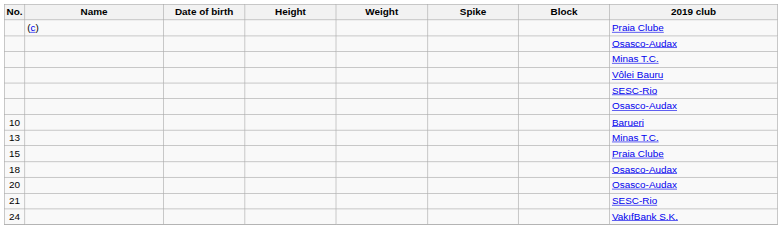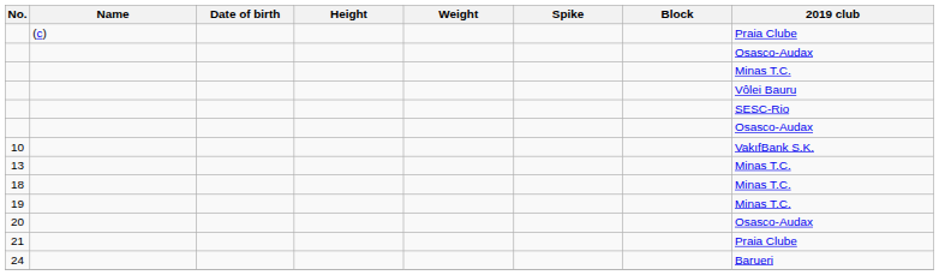10 | 2019 club: Barueri -> VakıfBank S.K.
- row: 15 | Praia Clube
18 | 2019 club: Osasco-Audax -> Minas T.C.
+ row: 19 | Minas T.C.
21 | 2019 club: SESC-Rio -> Praia Clube
24 | 2019 club: VakıfBank S.K. -> Barueri
